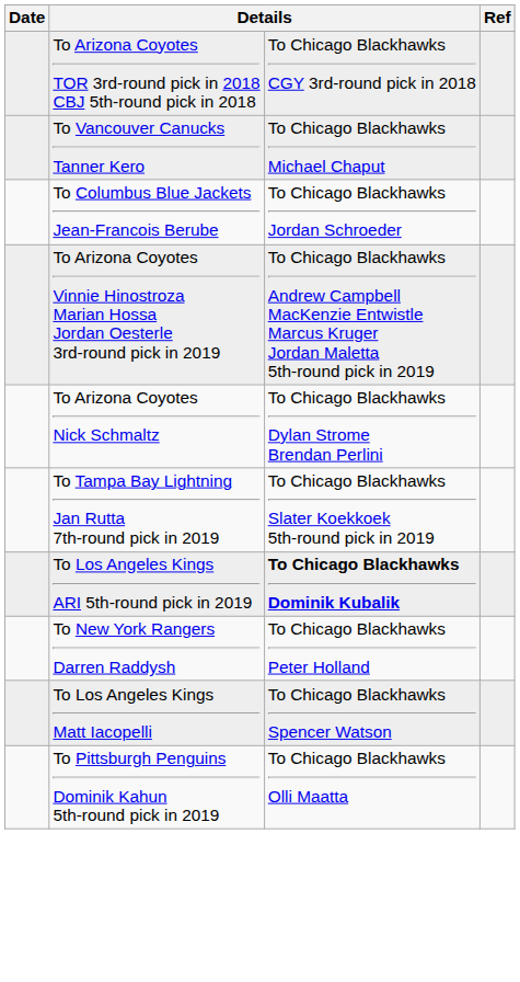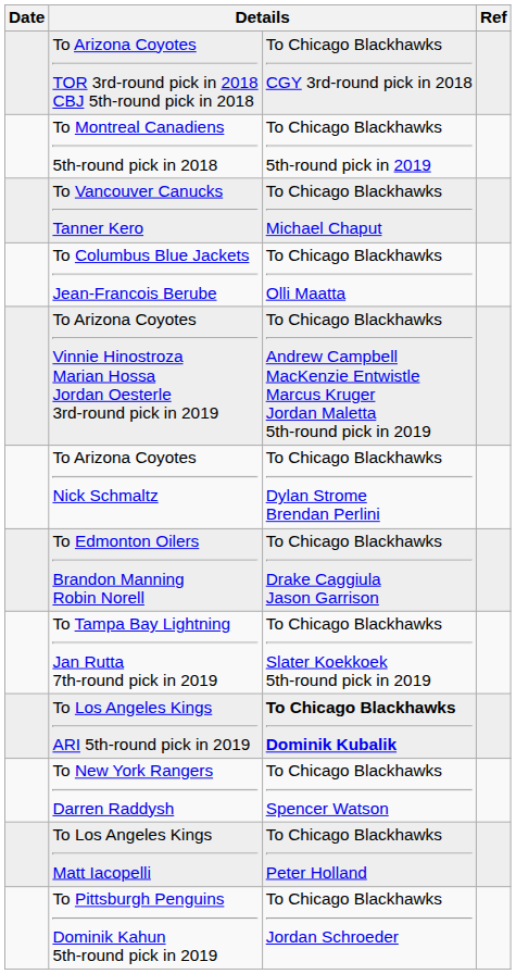+ row: To Montreal Canadiens 5th-round pick in 2018 | To Chicago Blackhawks 5th-round pick in 2019
To Columbus Blue Jackets Jean-Francois Berube | column 3: To Chicago Blackhawks Jordan Schroeder -> To Chicago Blackhawks Olli Maatta
+ row: To Edmonton Oilers Brandon Manning Robin Norell | To Chicago Blackhawks Drake Caggiula Jason Garrison
To New York Rangers Darren Raddysh | column 3: To Chicago Blackhawks Peter Holland -> To Chicago Blackhawks Spencer Watson
To Los Angeles Kings Matt Iacopelli | column 3: To Chicago Blackhawks Spencer Watson -> To Chicago Blackhawks Peter Holland
To Pittsburgh Penguins Dominik Kahun 5th-round pick in 2019 | column 3: To Chicago Blackhawks Olli Maatta -> To Chicago Blackhawks Jordan Schroeder
